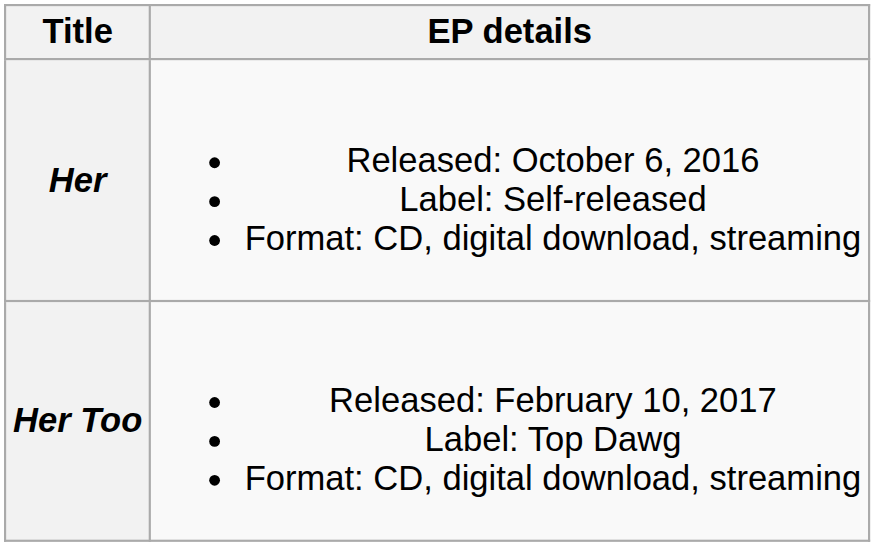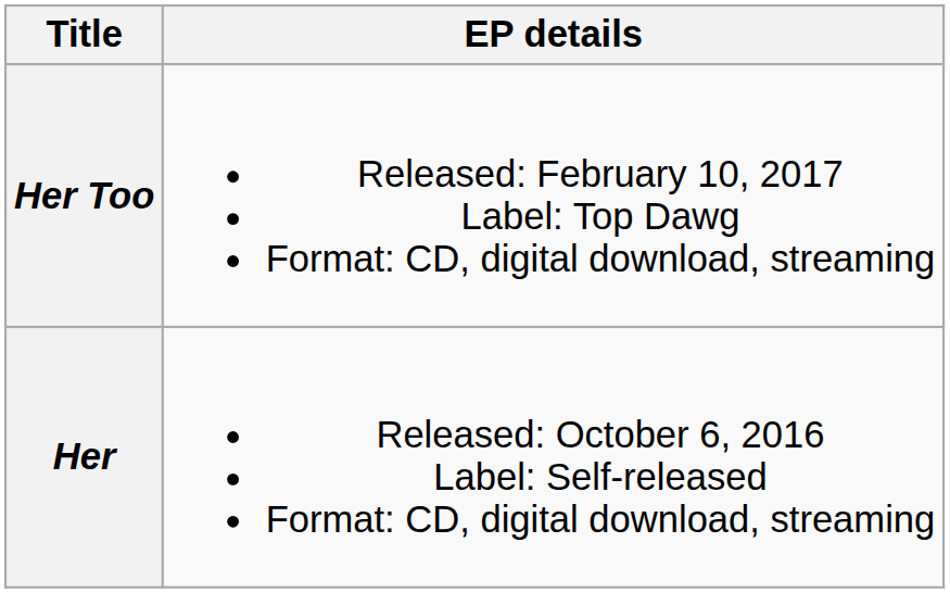rows swapped: Her <-> Her Too
